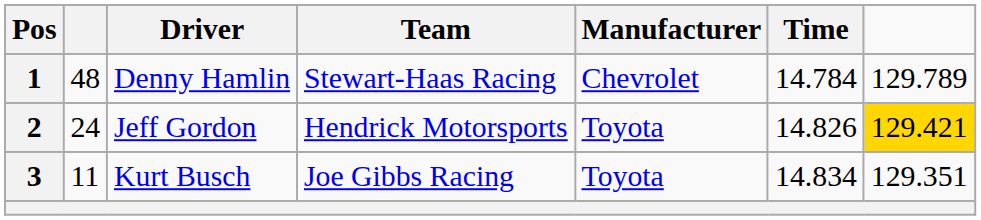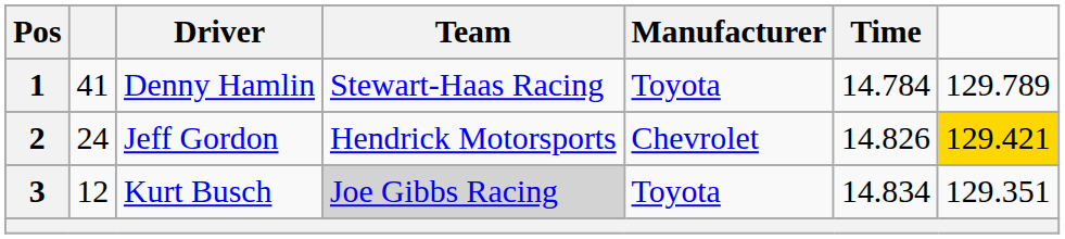1 | column 2: 48 -> 41
1 | Manufacturer: Chevrolet -> Toyota
2 | Manufacturer: Toyota -> Chevrolet
3 | column 2: 11 -> 12
3 | Team: no background -> lightgrey background
